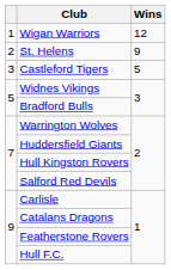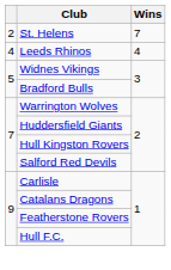- row: 1 | Wigan Warriors | 12
St. Helens | Wins: 9 -> 7
- row: 3 | Castleford Tigers | 5
+ row: 4 | Leeds Rhinos | 4
